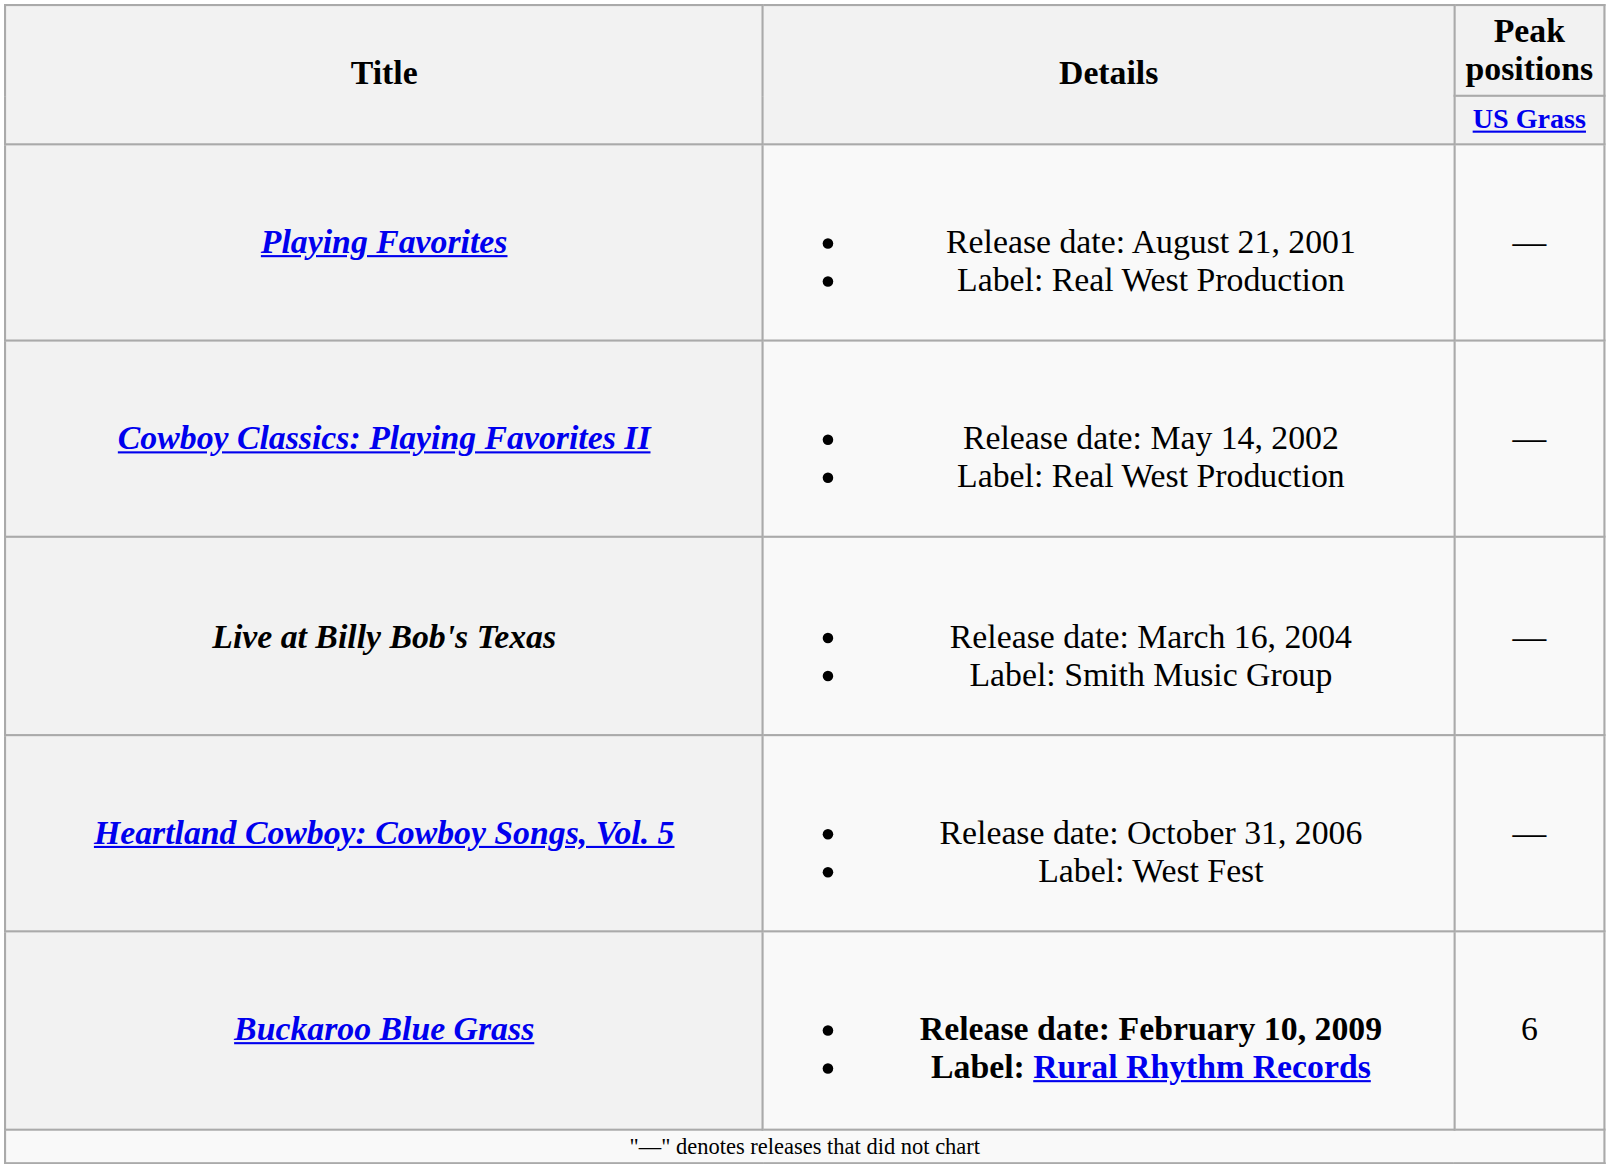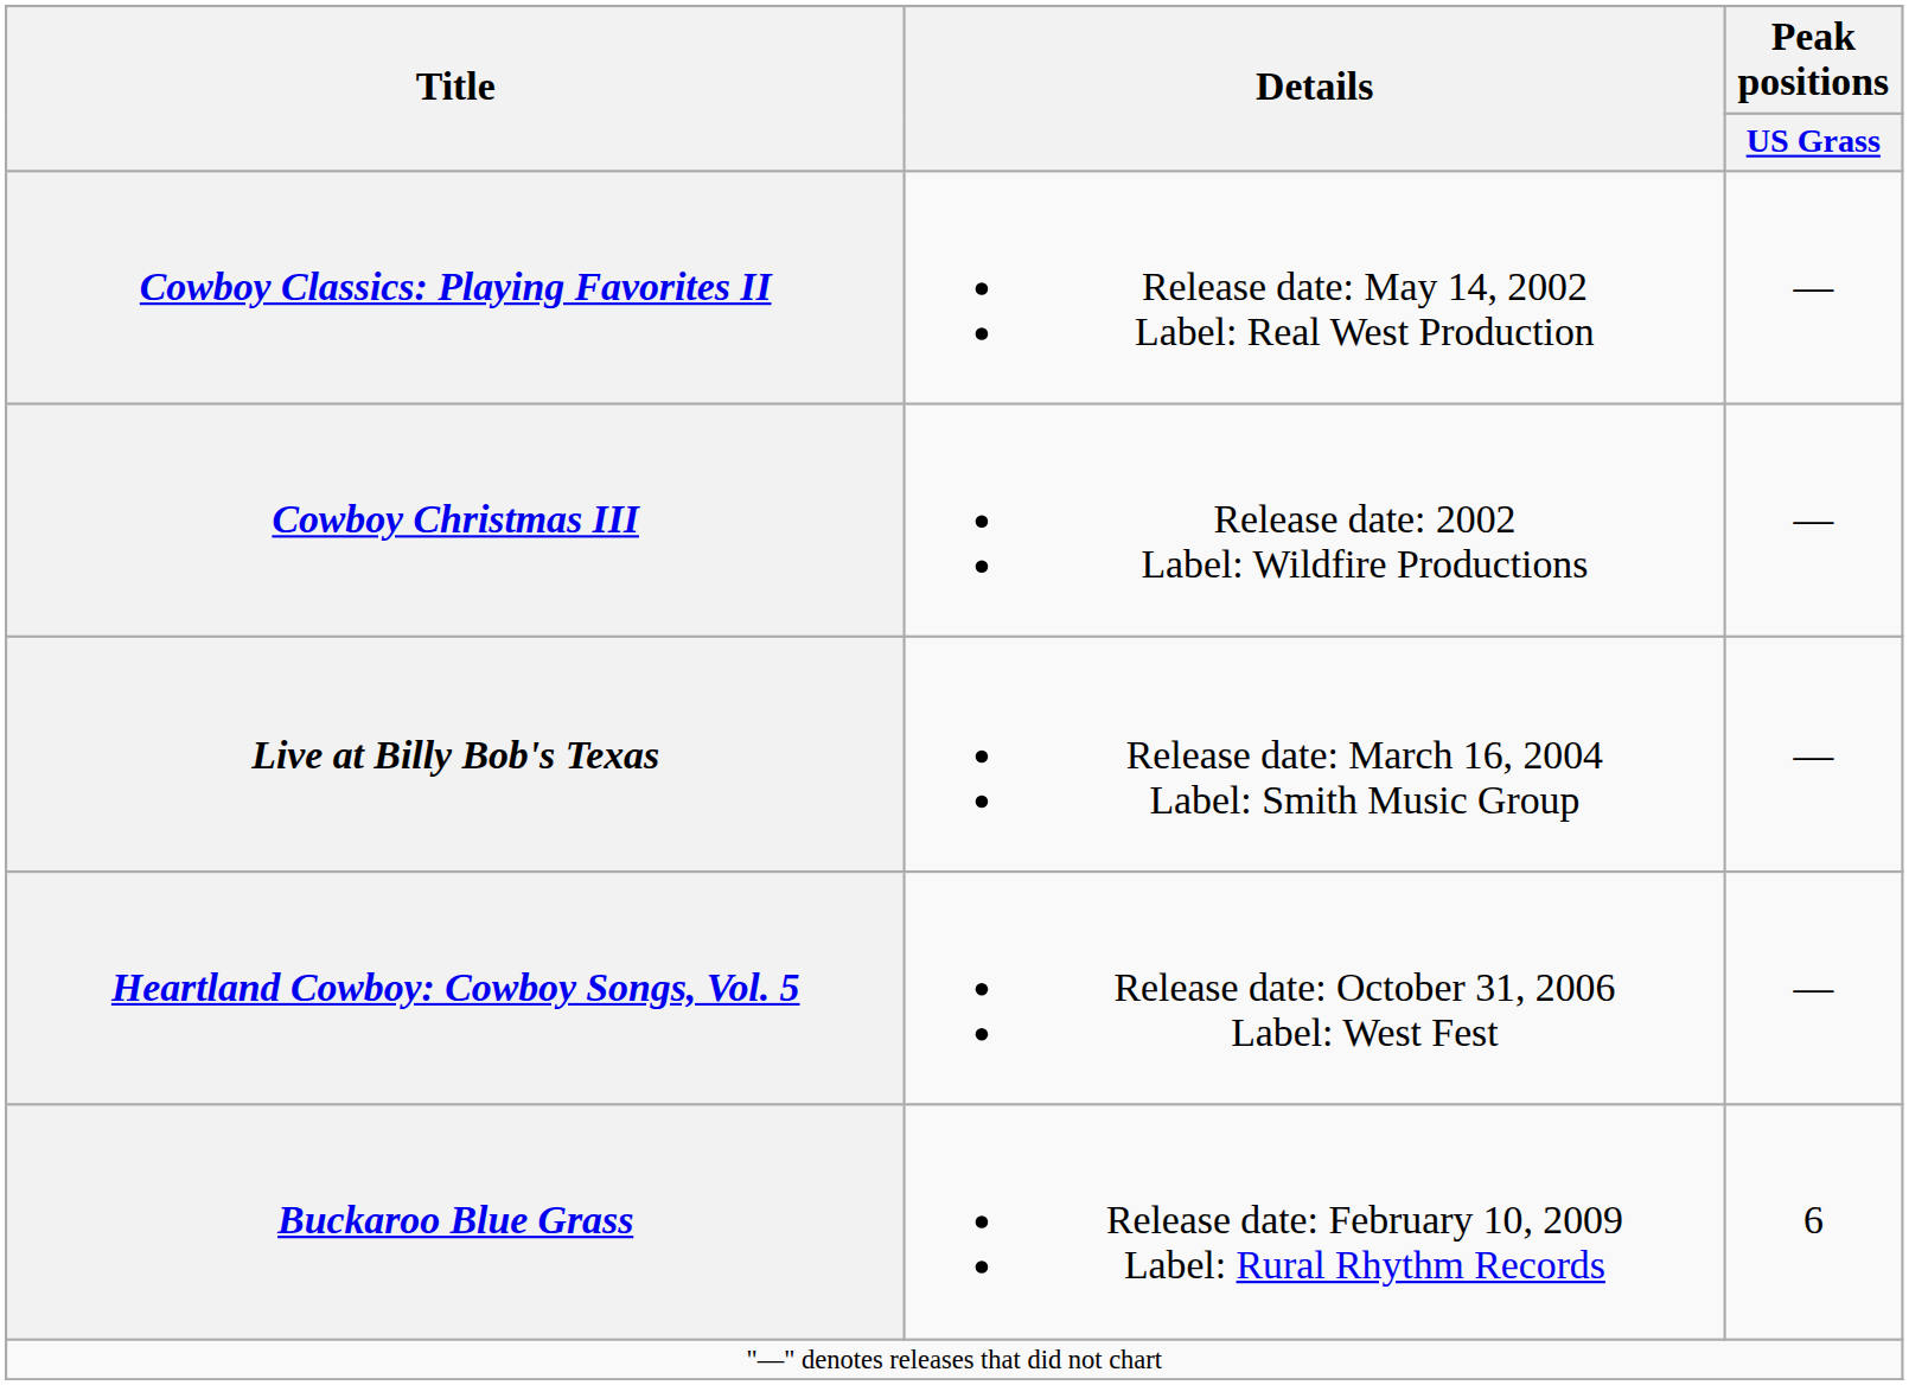- row: Playing Favorites | Release date: August 21, 2001 Label: Real West Production | —
+ row: Cowboy Christmas III | Release date: 2002 Label: Wildfire Productions | —
Buckaroo Blue Grass | Details: bold -> normal
